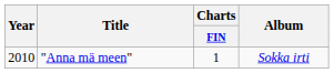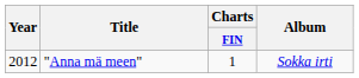"Anna mä meen" | Year: 2010 -> 2012
